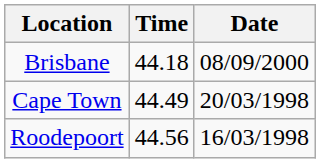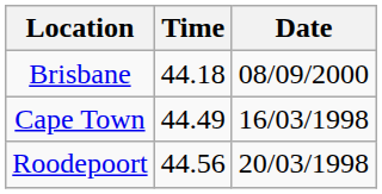Cape Town | Date: 20/03/1998 -> 16/03/1998
Roodepoort | Date: 16/03/1998 -> 20/03/1998
